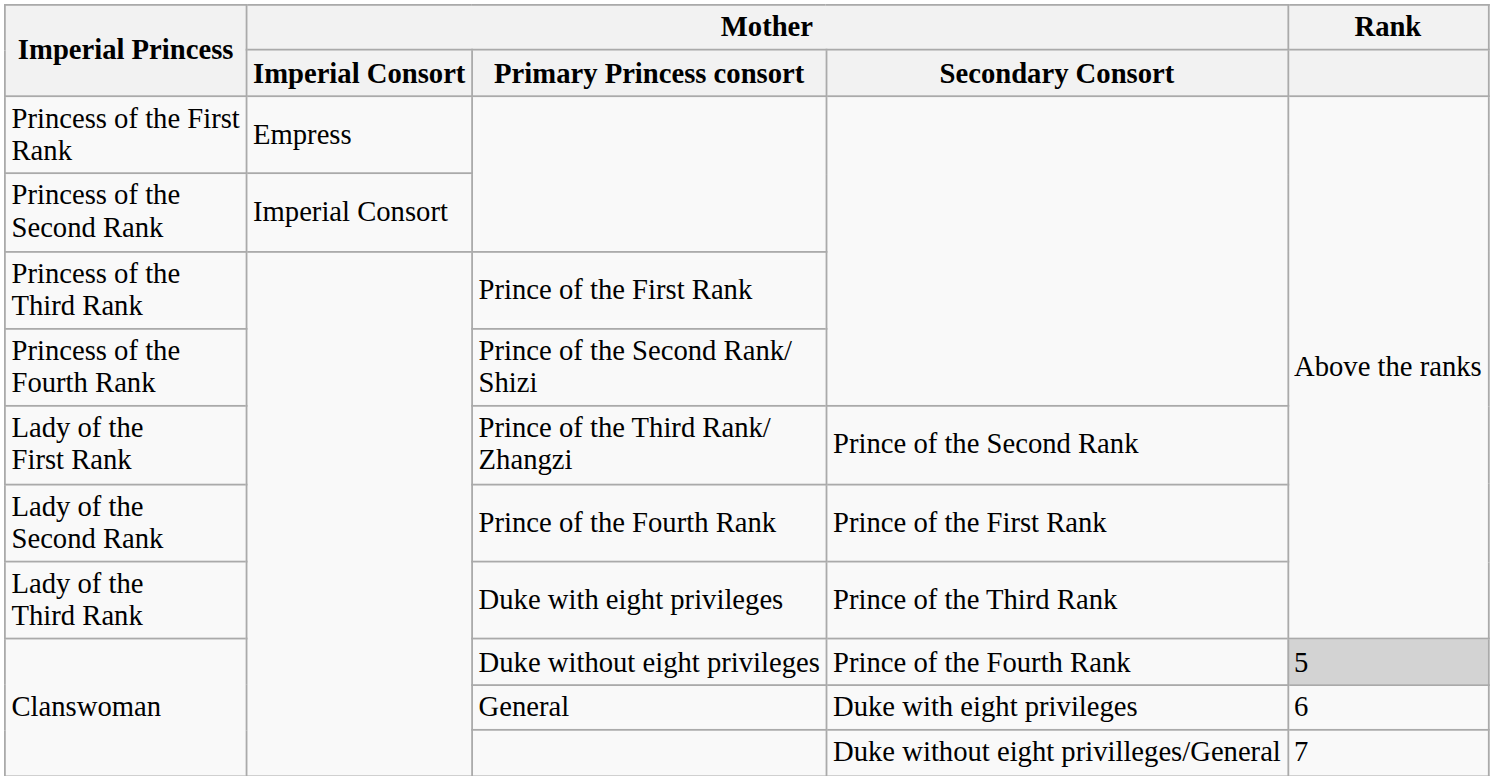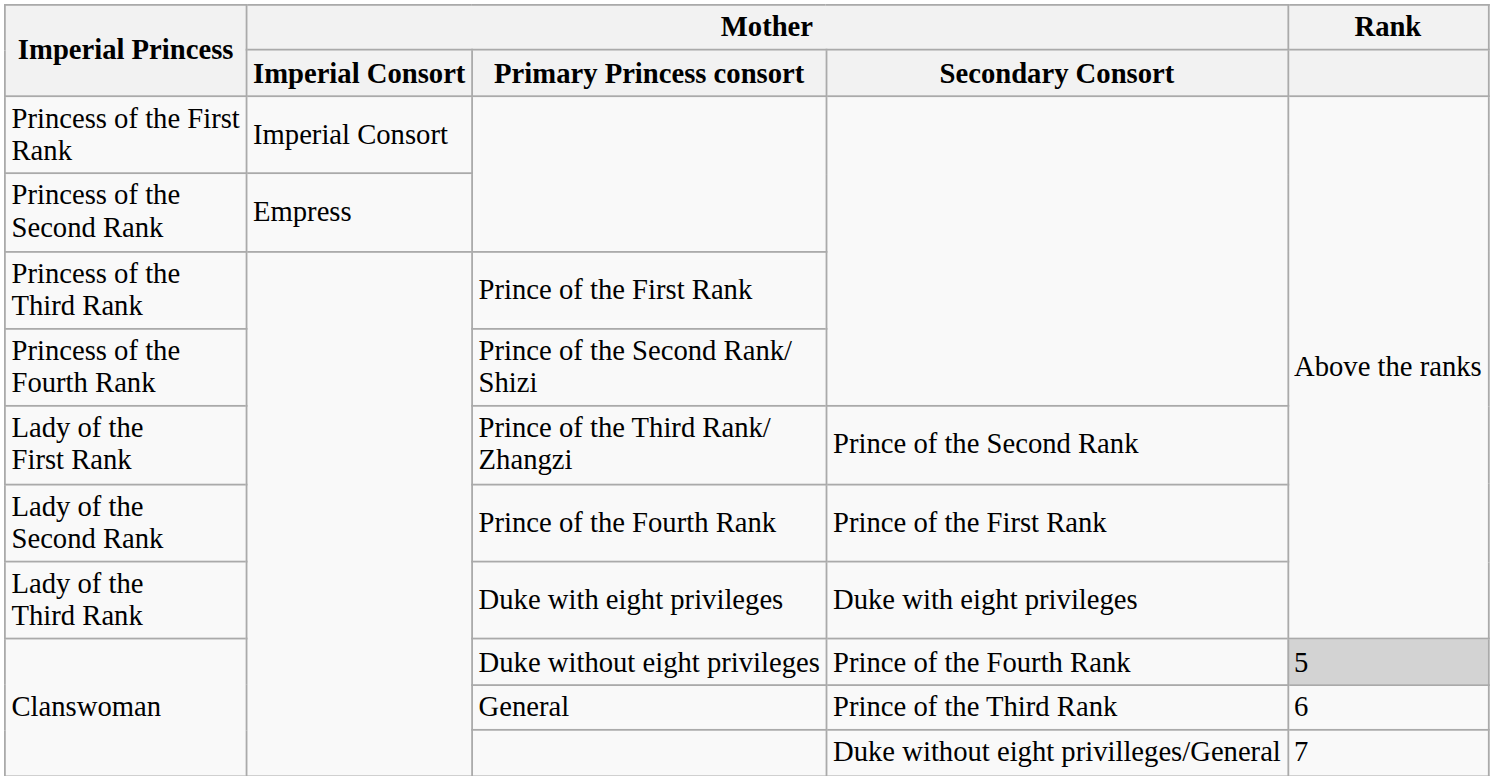Princess of the First Rank | Mother / Imperial Consort: Empress -> Imperial Consort
Princess of the Second Rank | Mother / Imperial Consort: Imperial Consort -> Empress
Lady of the Third Rank | Mother / Secondary Consort: Prince of the Third Rank -> Duke with eight privileges
Clanswoman / General | Mother / Secondary Consort: Duke with eight privileges -> Prince of the Third Rank
